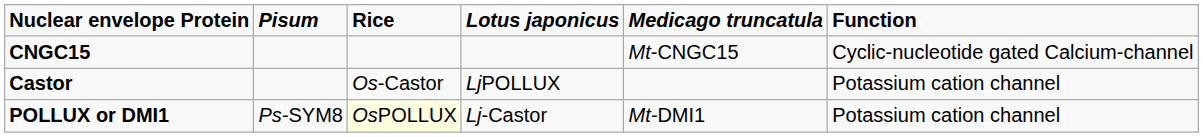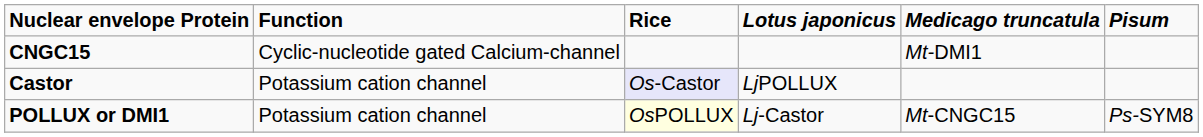columns swapped: Function <-> Pisum
CNGC15 | Medicago truncatula: Mt-CNGC15 -> Mt-DMI1
Castor | Rice: no background -> lavender background
POLLUX or DMI1 | Medicago truncatula: Mt-DMI1 -> Mt-CNGC15
